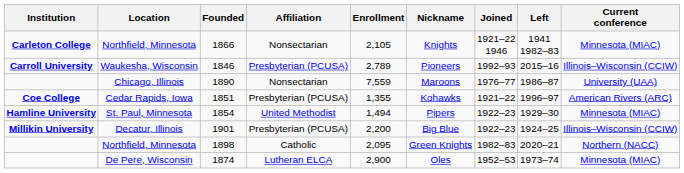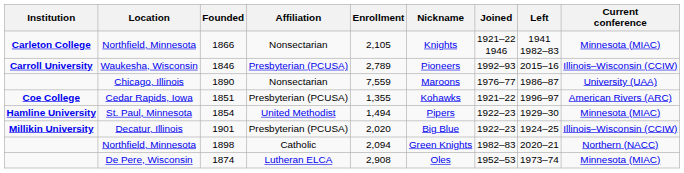1901 | Enrollment: 2,200 -> 2,020
1898 | Enrollment: 2,095 -> 2,094
1874 | Enrollment: 2,900 -> 2,908
